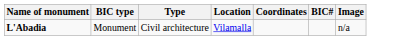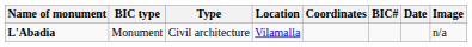+ column: Date
